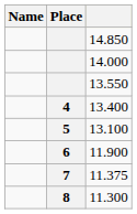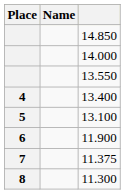columns swapped: Place <-> Name
